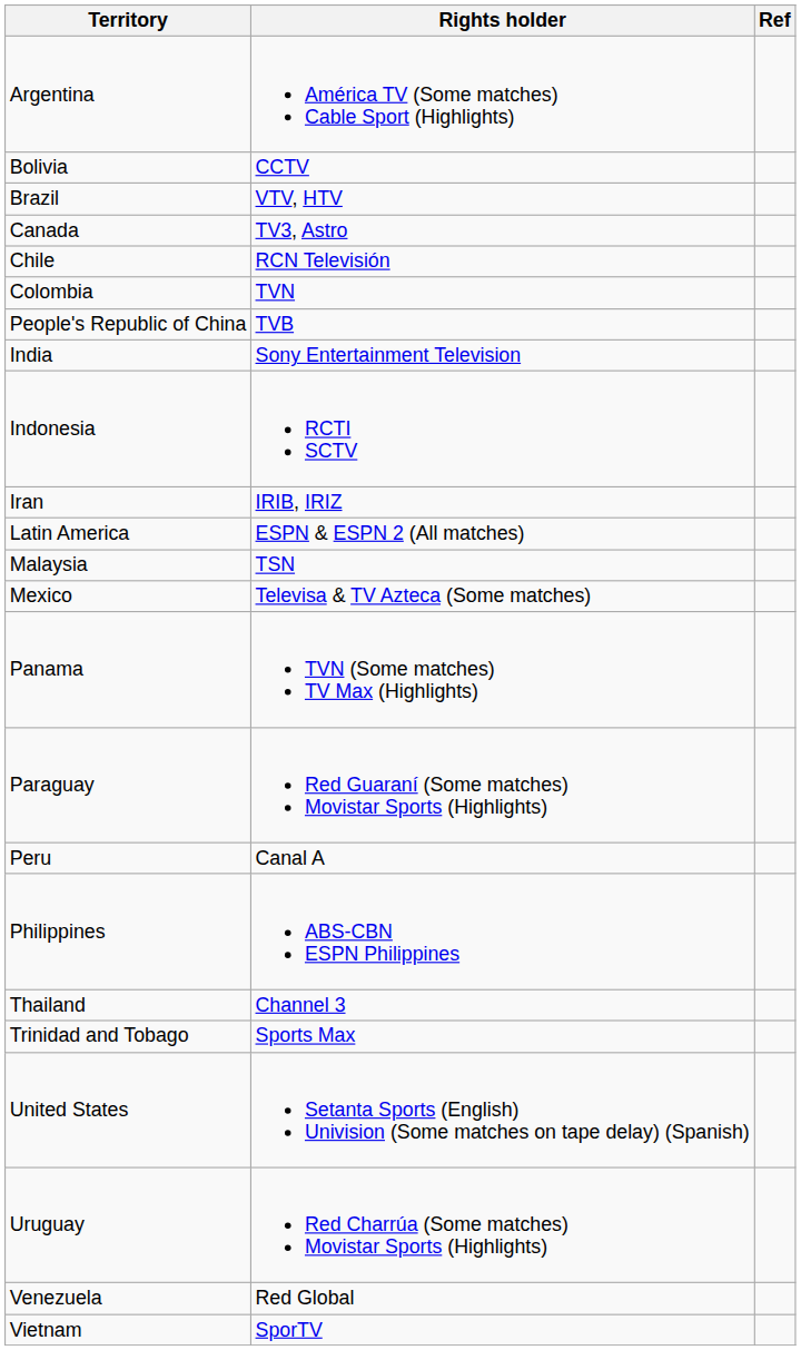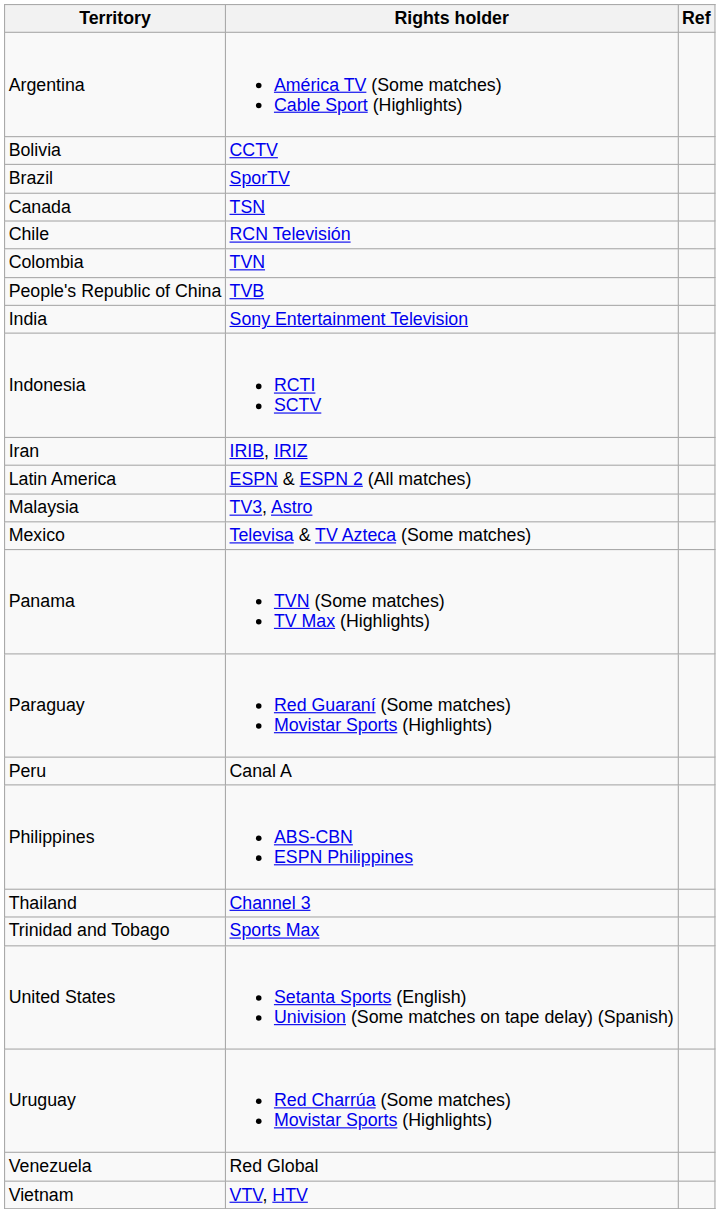Brazil | Rights holder: VTV, HTV -> SporTV
Canada | Rights holder: TV3, Astro -> TSN
Malaysia | Rights holder: TSN -> TV3, Astro
Vietnam | Rights holder: SporTV -> VTV, HTV
